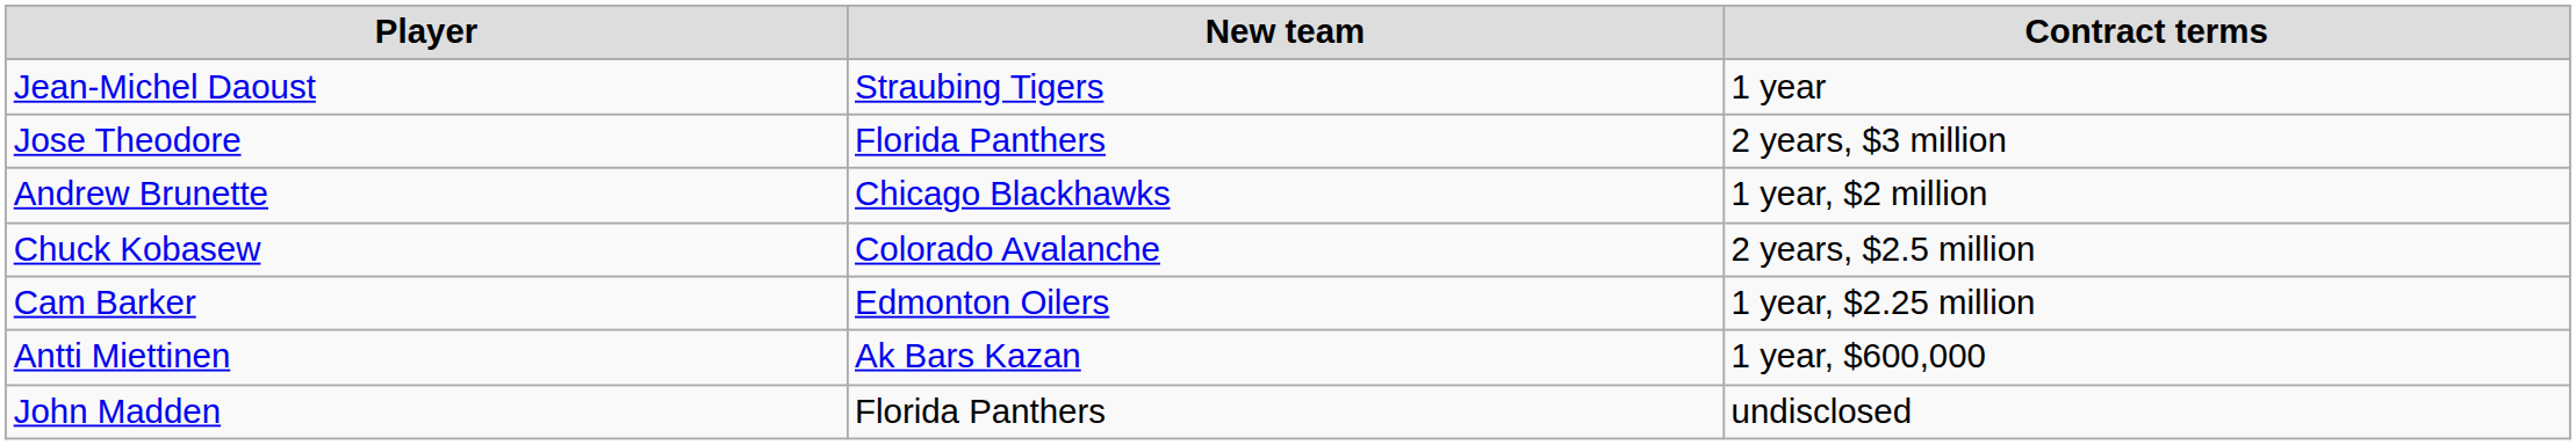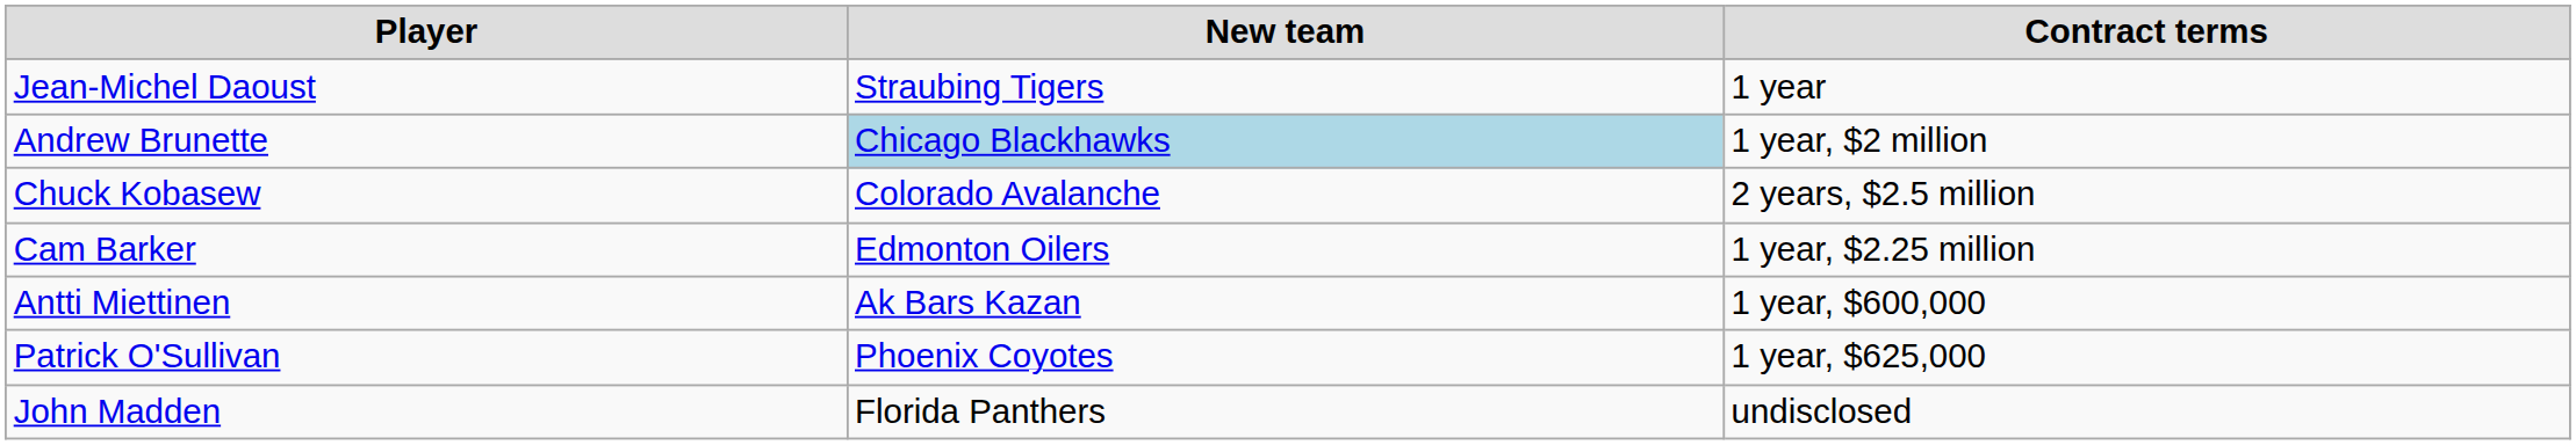- row: Jose Theodore | Florida Panthers | 2 years, $3 million
Andrew Brunette | New team: no background -> lightblue background
+ row: Patrick O'Sullivan | Phoenix Coyotes | 1 year, $625,000
